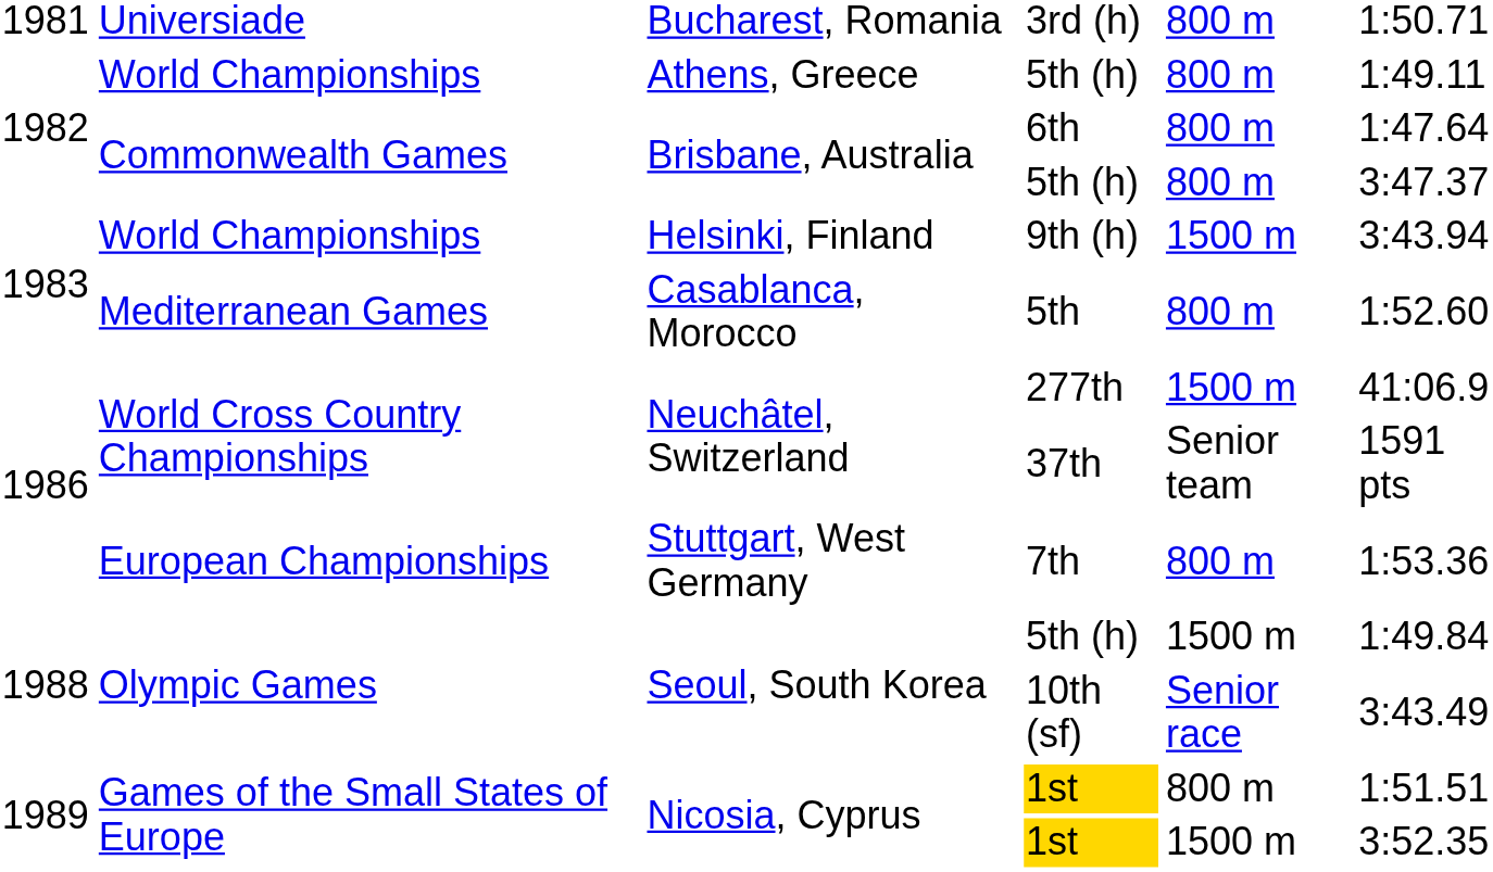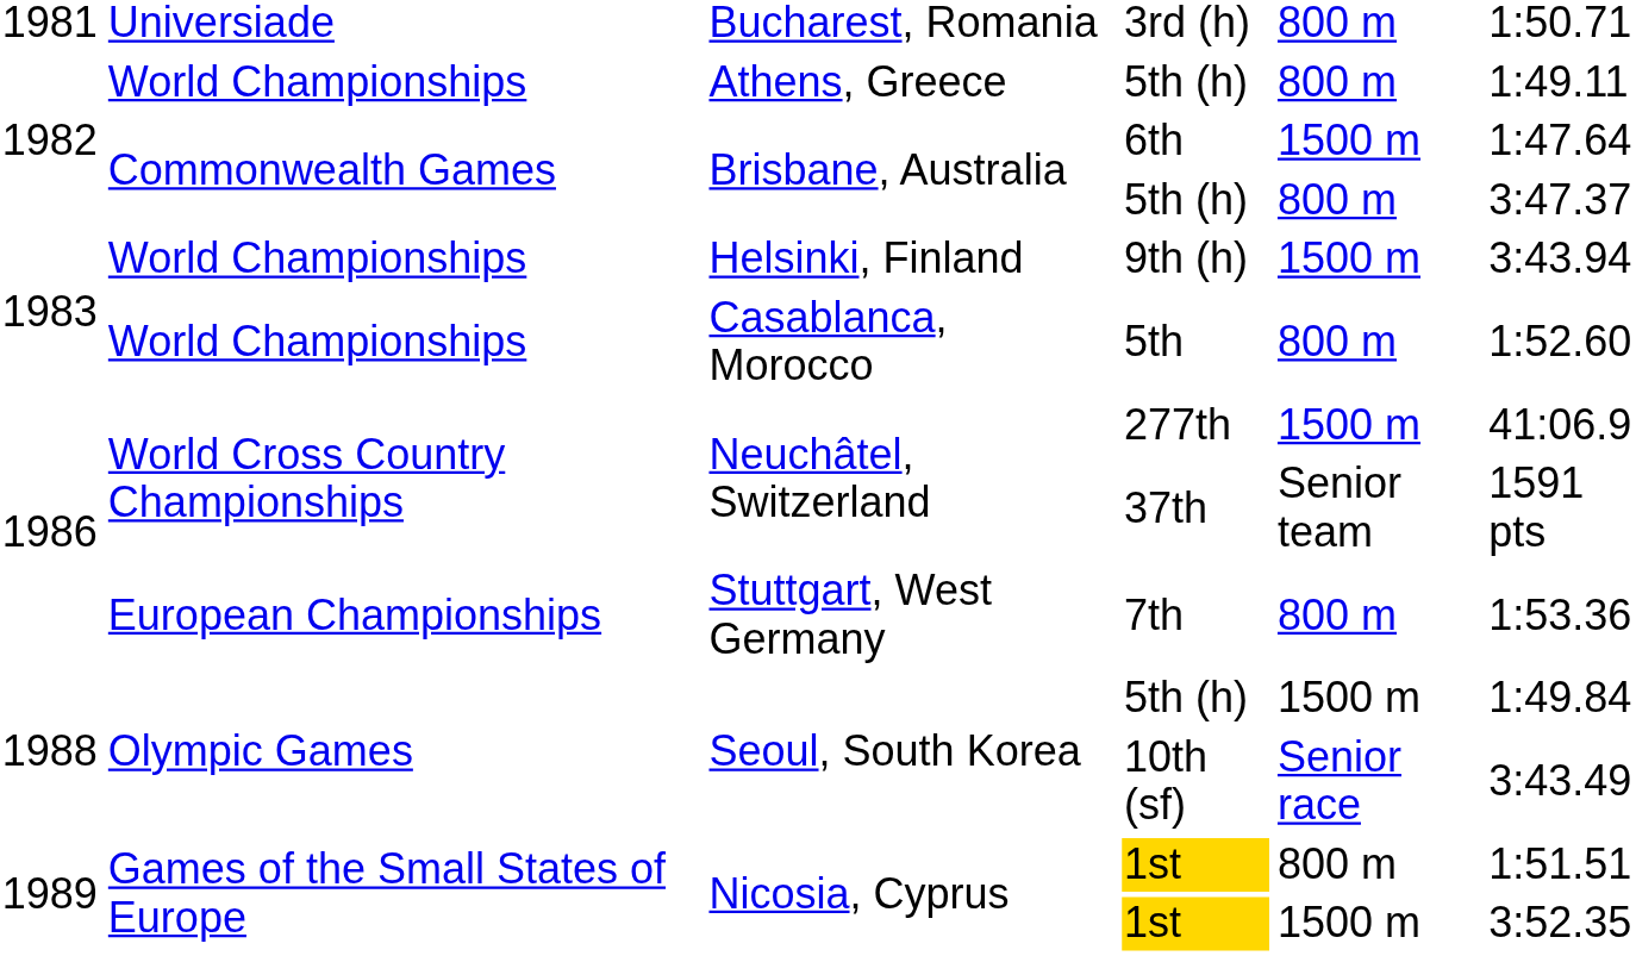6th | column 5: 800 m -> 1500 m
5th | column 2: Mediterranean Games -> World Championships
